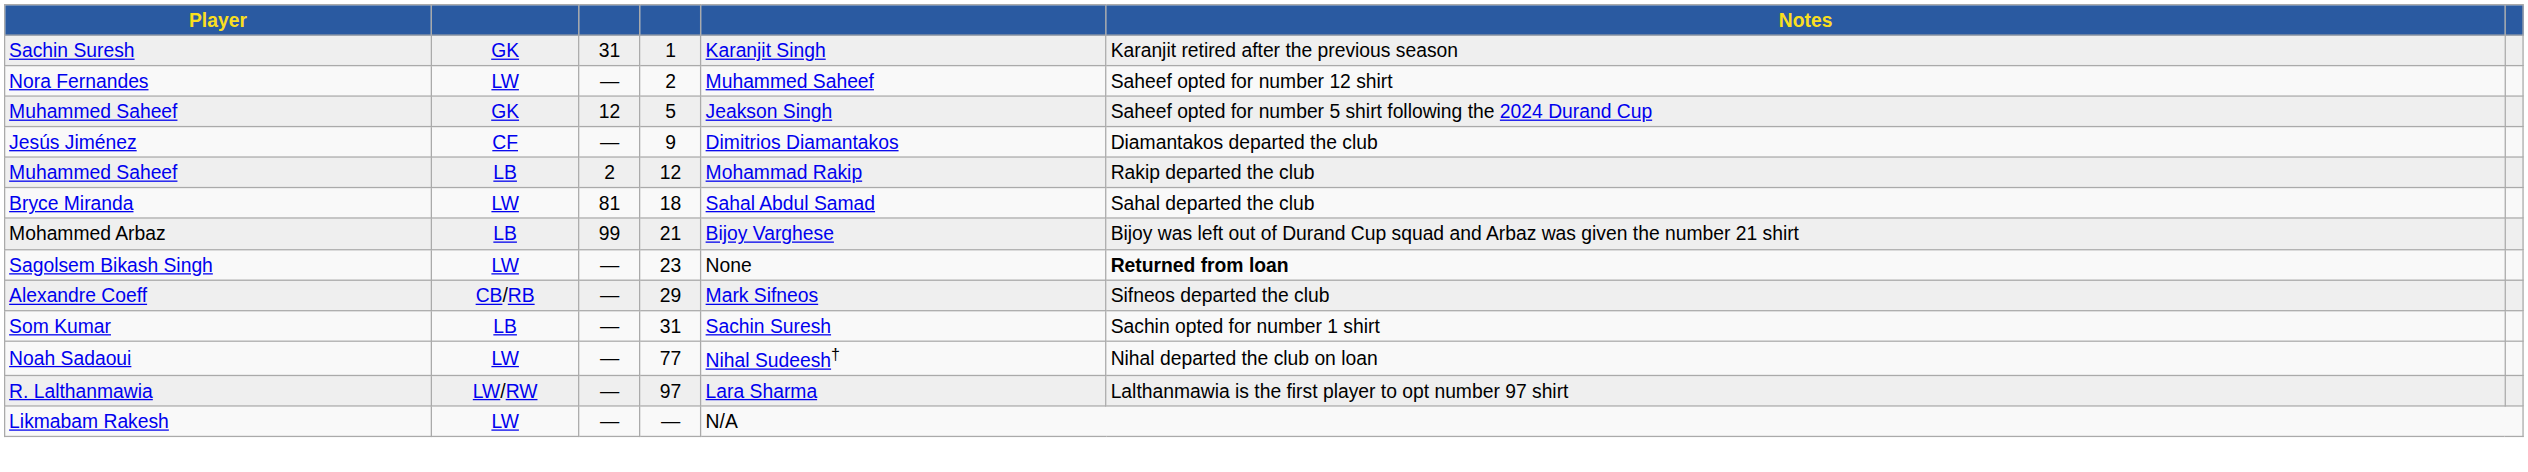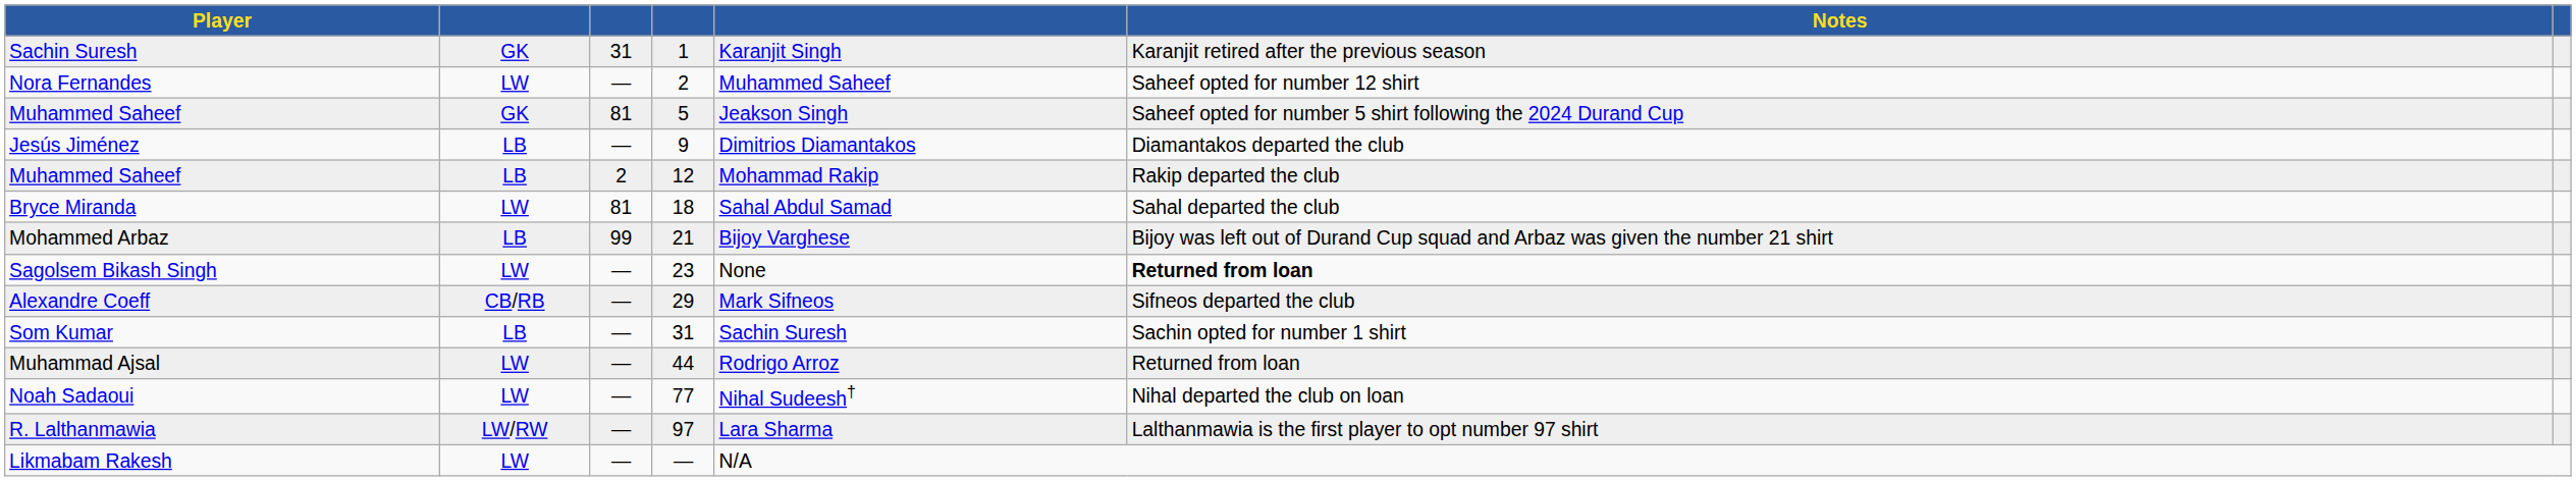Muhammed Saheef / 5 | column 3: 12 -> 81
Jesús Jiménez | column 2: CF -> LB
+ row: Muhammad Ajsal | LW | — | 44 | Rodrigo Arroz | Returned from loan
